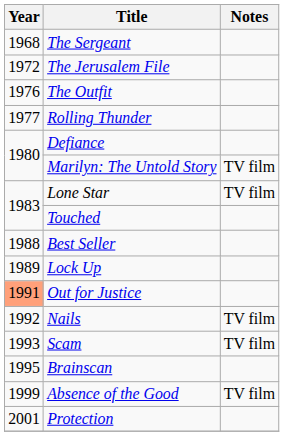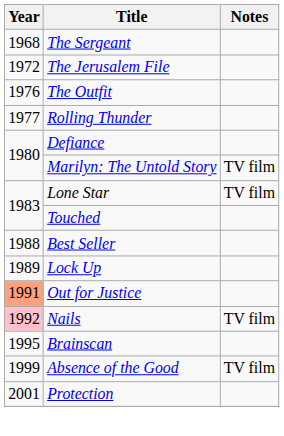Nails | Year: no background -> pink background
- row: 1993 | Scam | TV film
